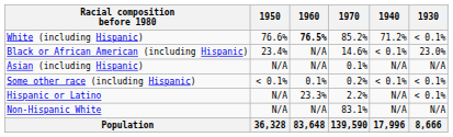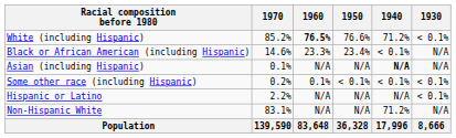columns swapped: 1970 <-> 1950
Black or African American (including Hispanic) | 1960: N/A -> 23.3%
Black or African American (including Hispanic) | 1930: 23.0% -> N/A
Asian (including Hispanic) | 1940: normal -> bold
Hispanic or Latino | 1960: 23.3% -> N/A
Non-Hispanic White | 1940: N/A -> 71.2%
